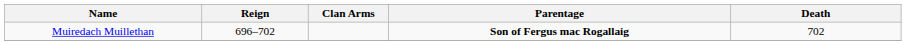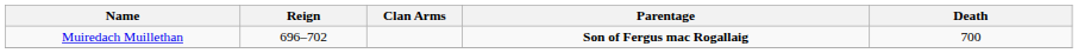Muiredach Muillethan | Death: 702 -> 700
